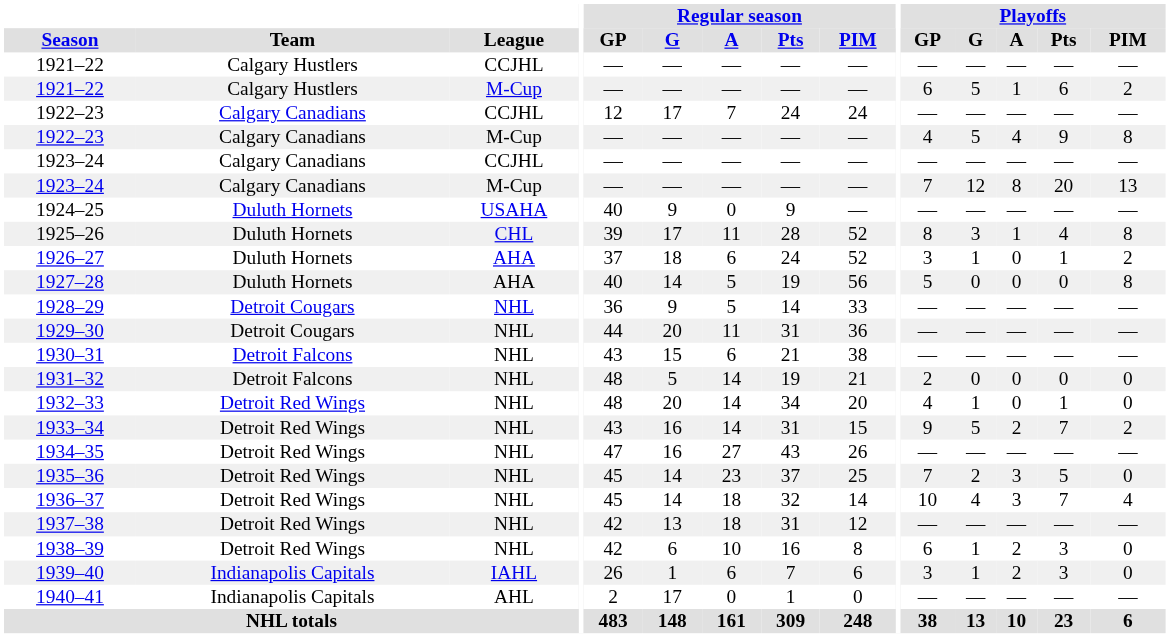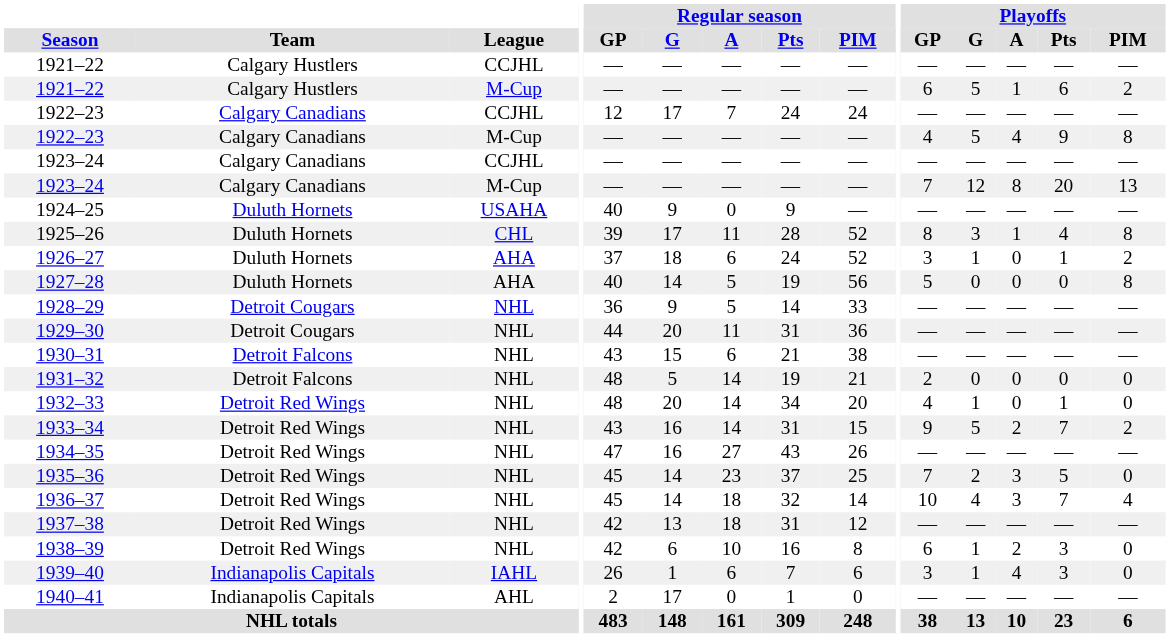1939–40 | Playoffs / A: 2 -> 4
